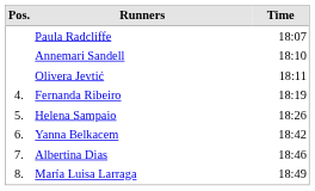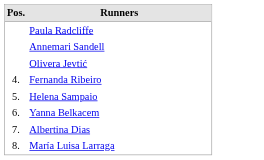- column: Time | 18:07 | 18:10 | 18:11 | 18:19 | 18:26 | 18:42 | 18:46 | 18:49
